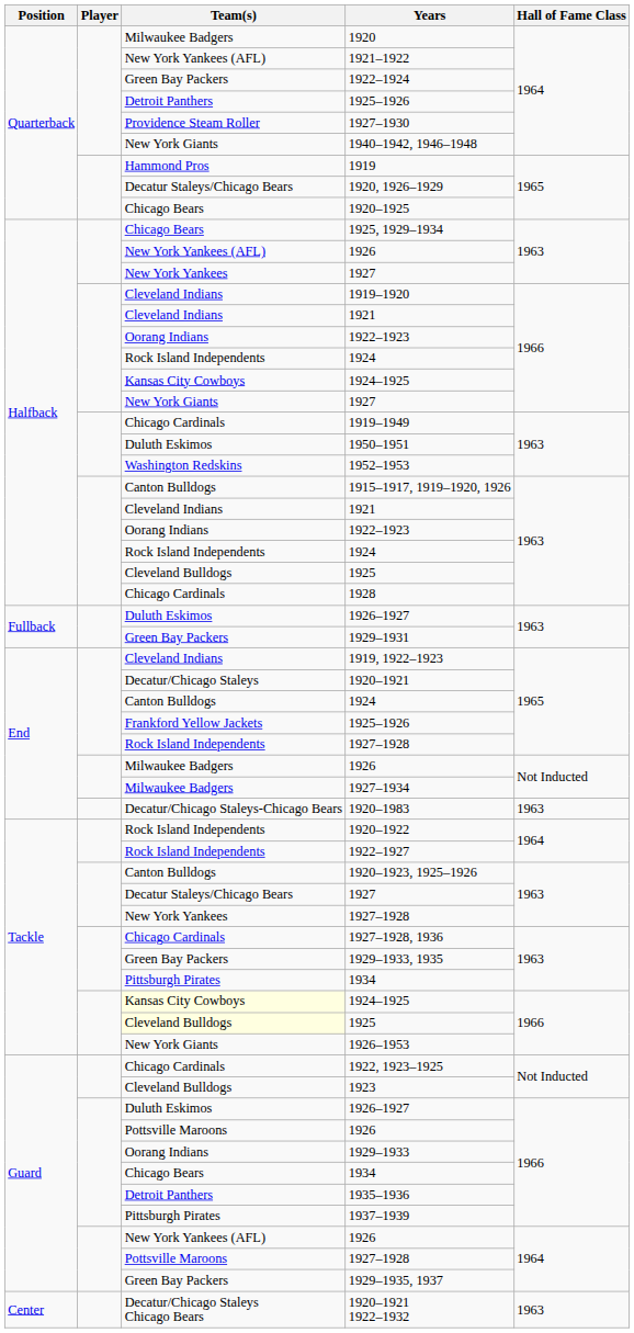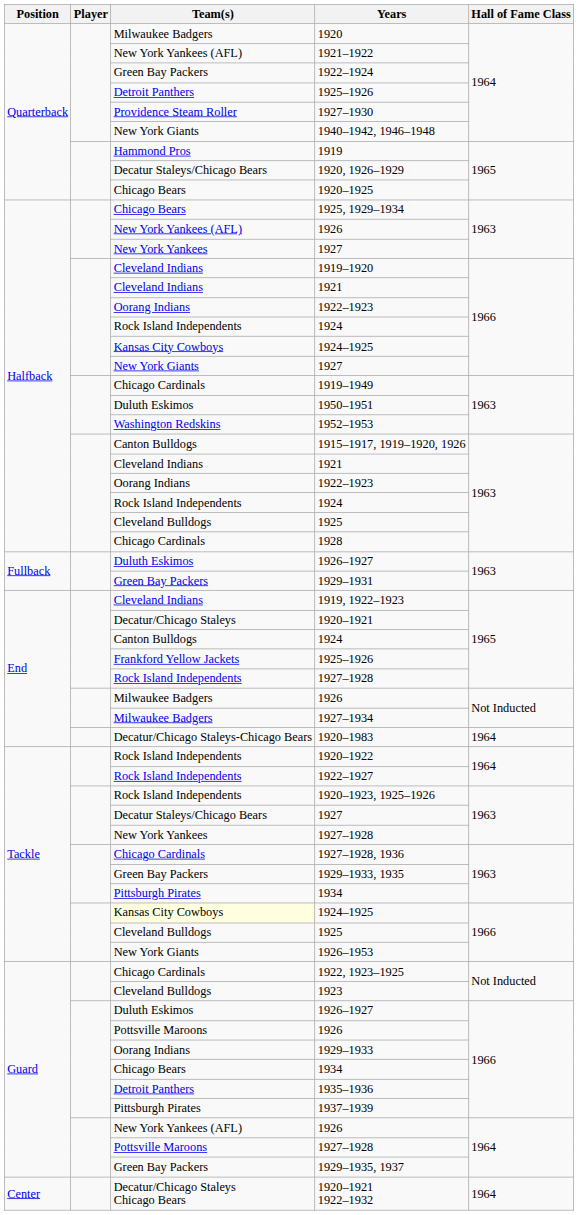1920–1983 | Hall of Fame Class: 1963 -> 1964
1920–1923, 1925–1926 | Team(s): Canton Bulldogs -> Rock Island Independents
Tackle / 1925 | Team(s): lightyellow background -> no background
1920–1921 1922–1932 | Hall of Fame Class: 1963 -> 1964
